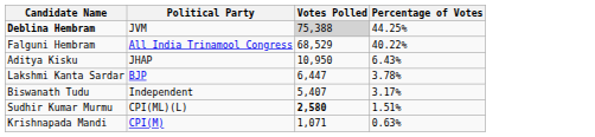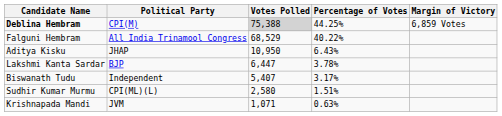+ column: Margin of Victory | 6,859 Votes
Deblina Hembram | Political Party: JVM -> CPI(M)
Sudhir Kumar Murmu | Votes Polled: bold -> normal
Krishnapada Mandi | Political Party: CPI(M) -> JVM
